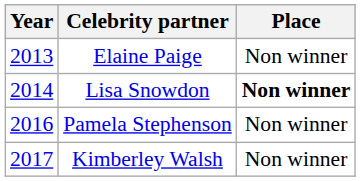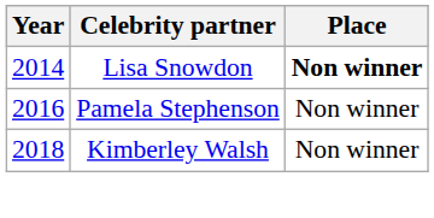- row: 2013 | Elaine Paige | Non winner
Kimberley Walsh | Year: 2017 -> 2018
